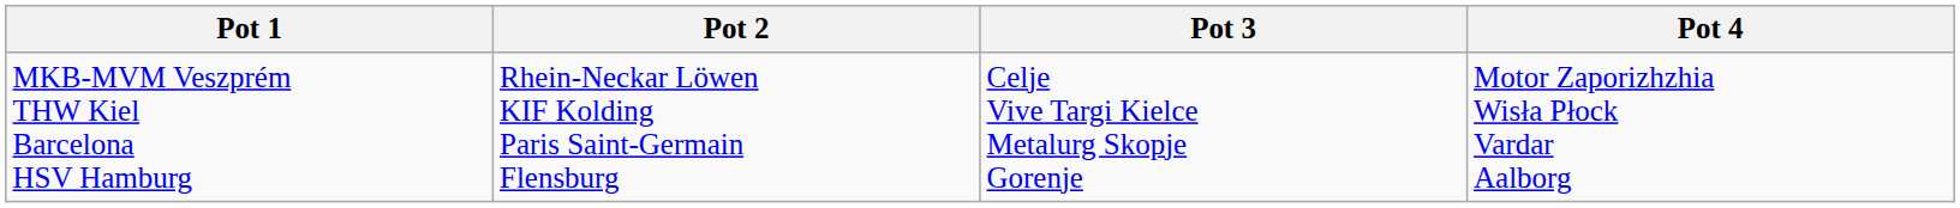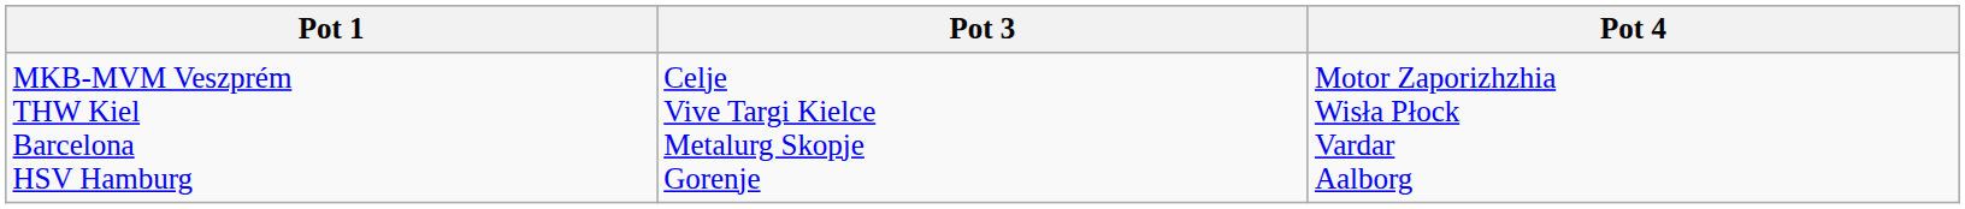- column: Pot 2 | Rhein-Neckar Löwen KIF Kolding Paris Saint-Germain Flensburg
